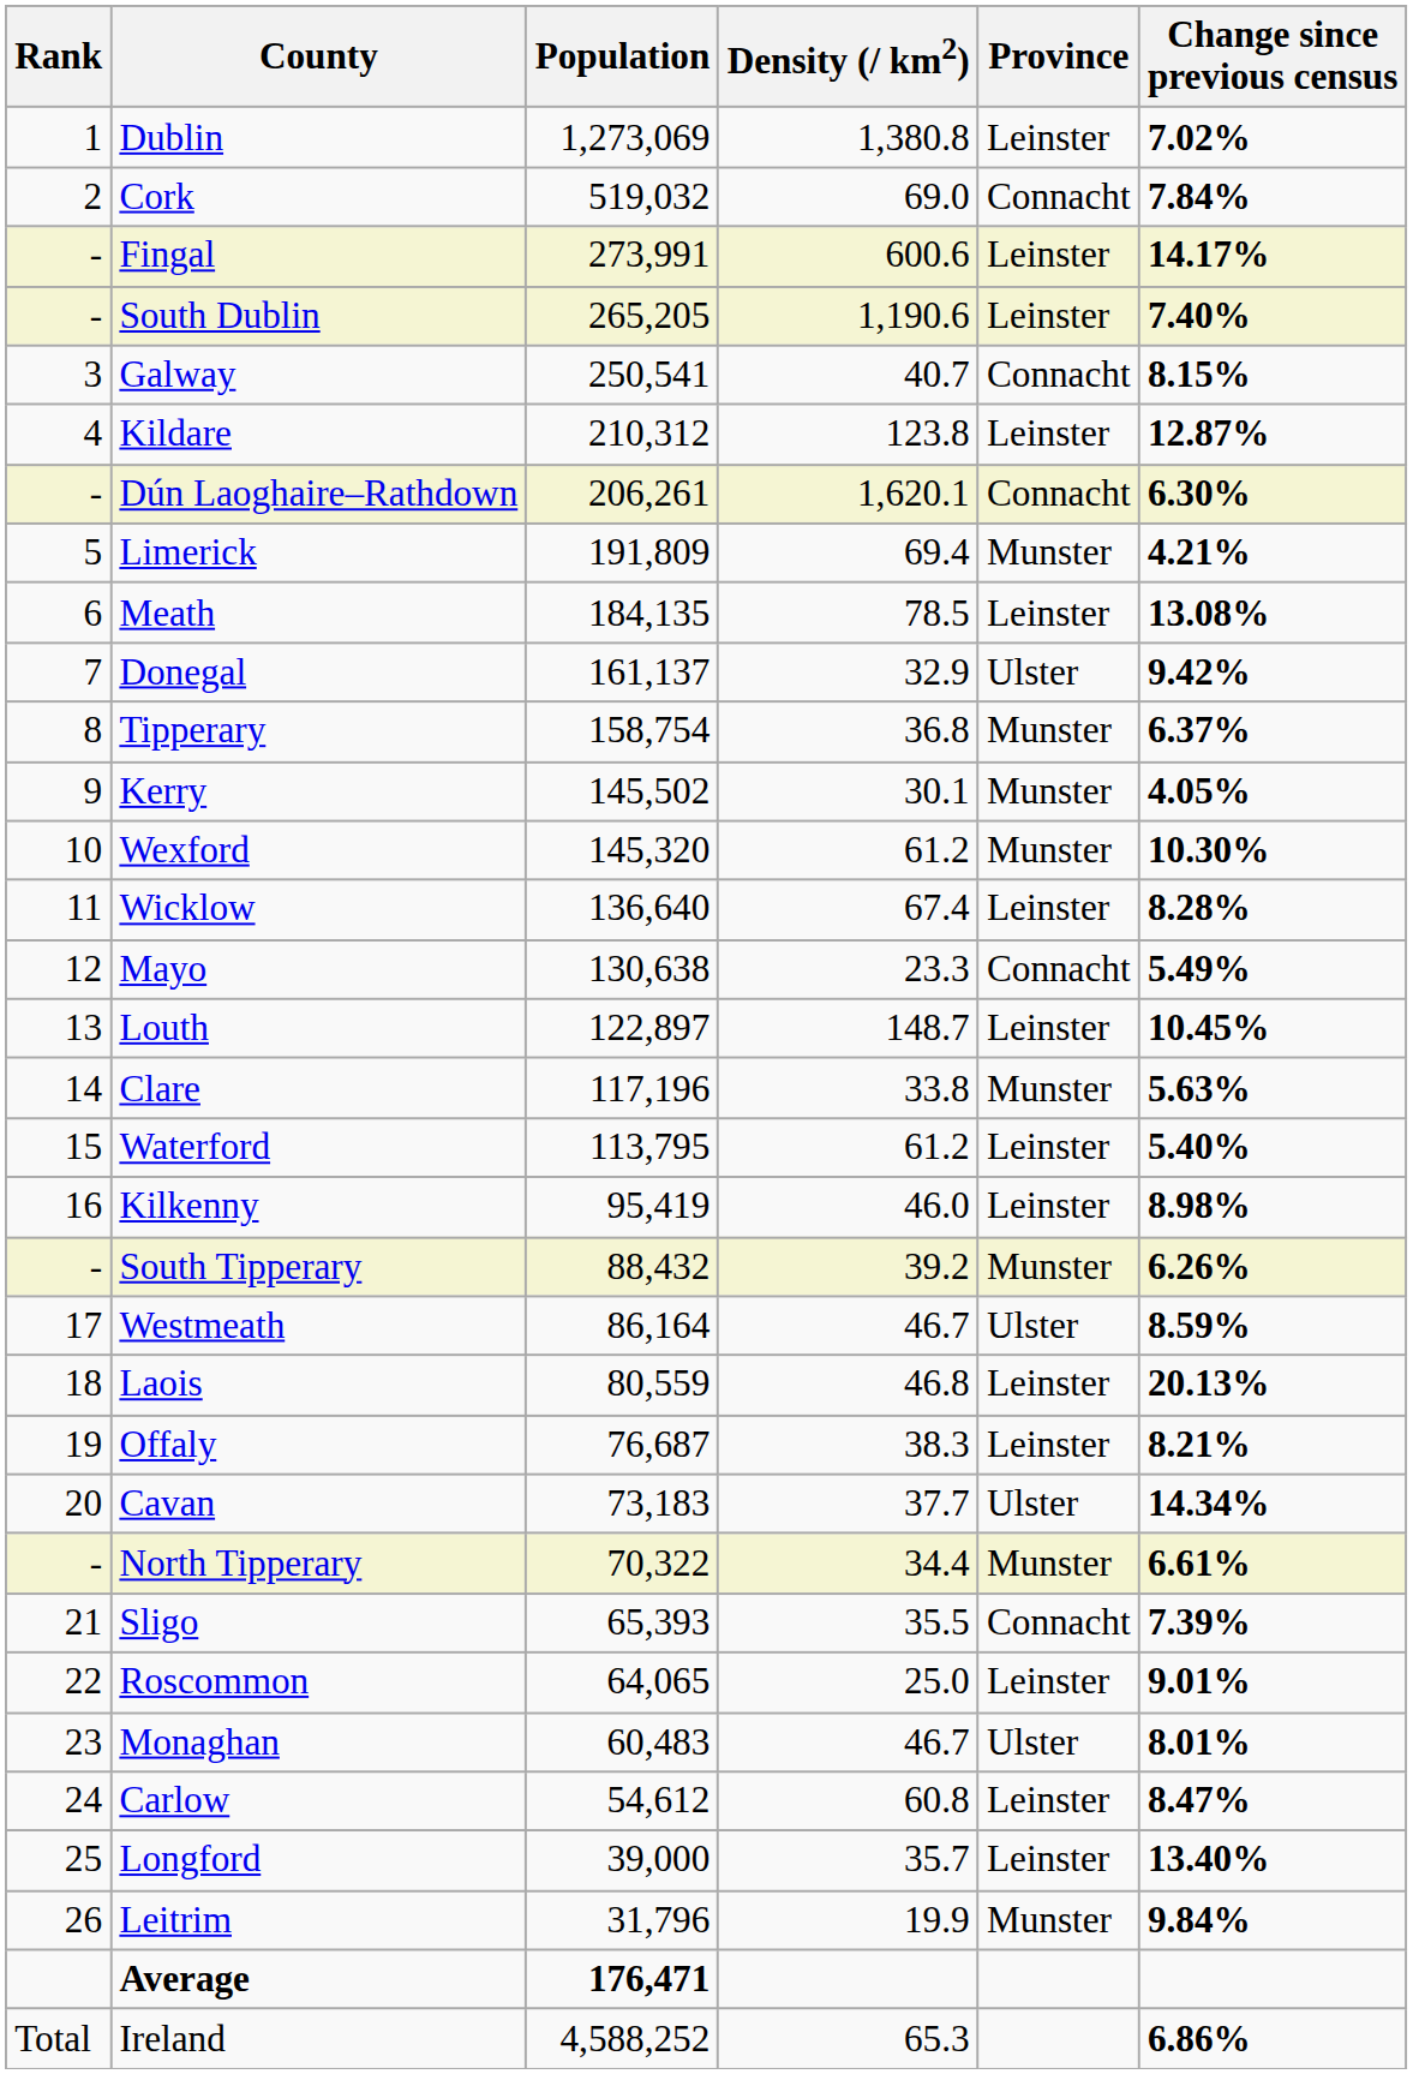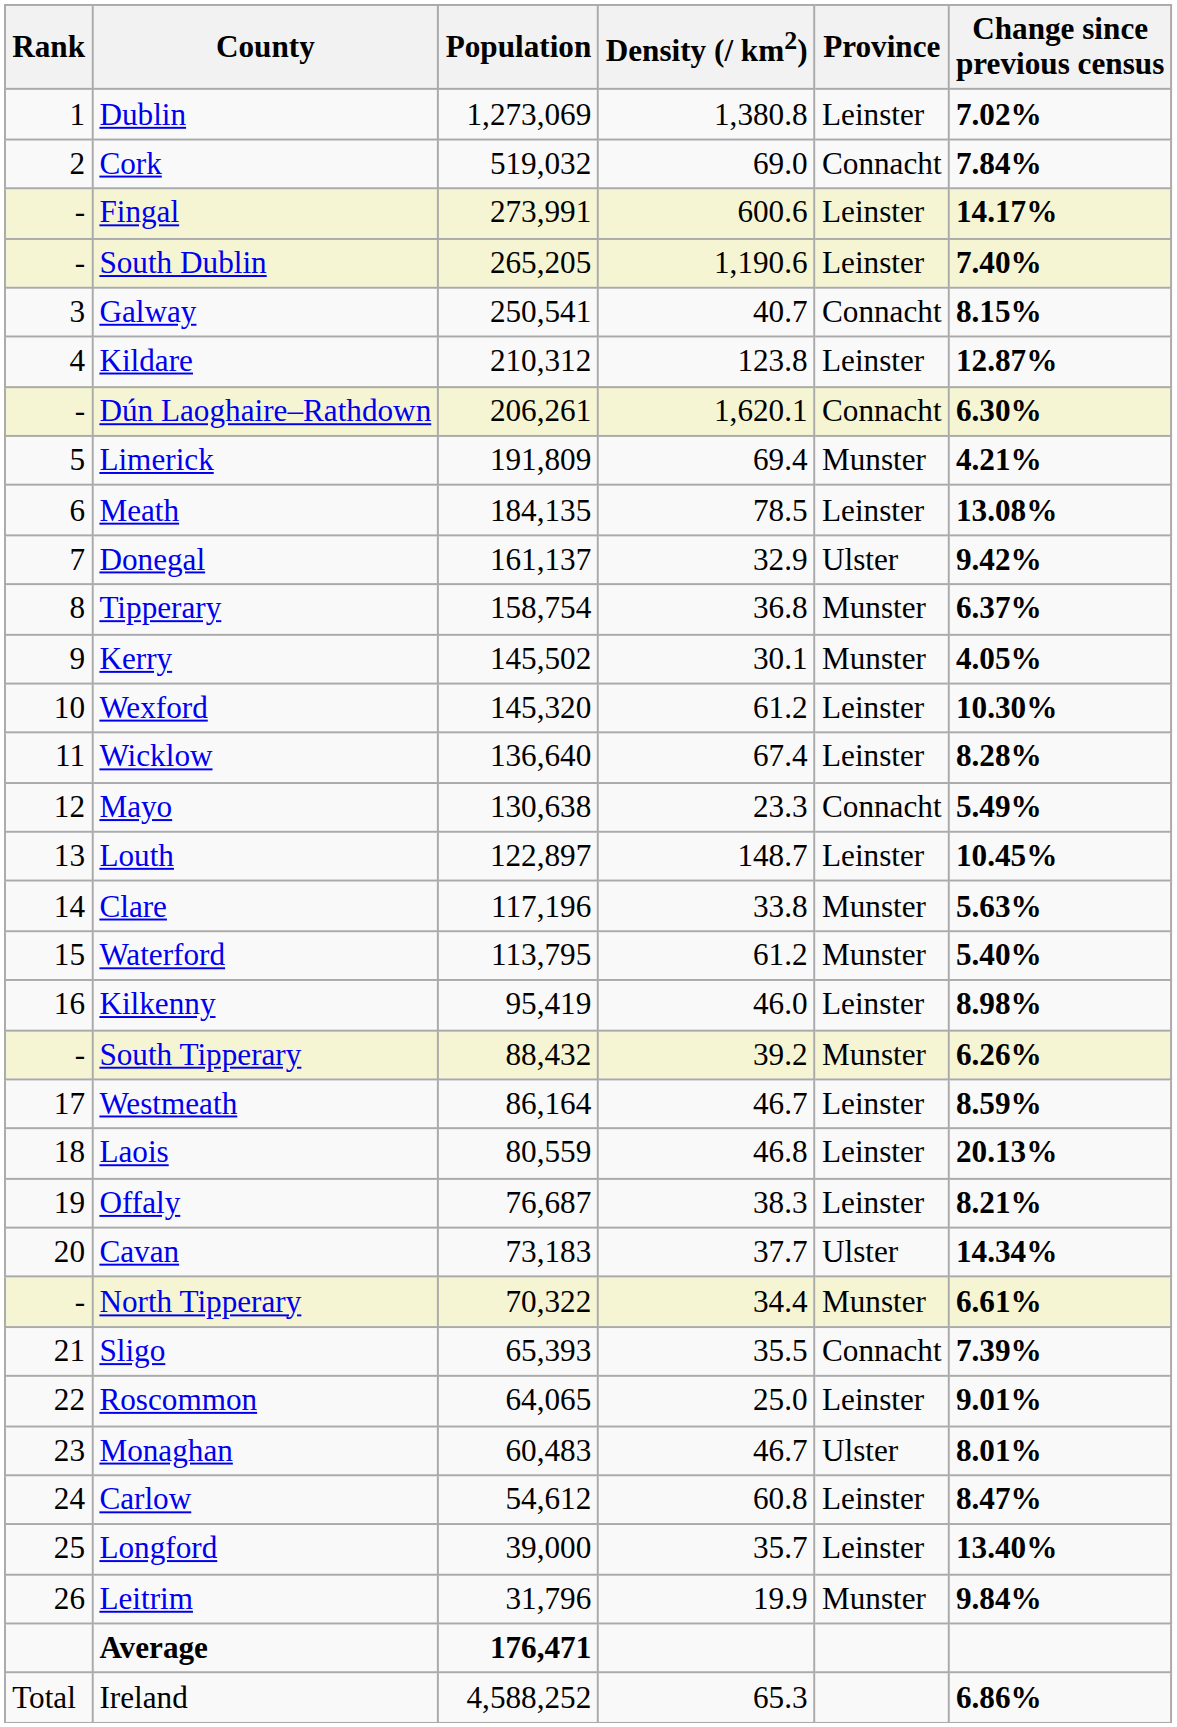Wexford | Province: Munster -> Leinster
Waterford | Province: Leinster -> Munster
Westmeath | Province: Ulster -> Leinster
